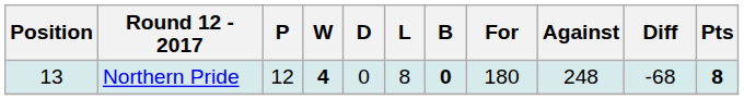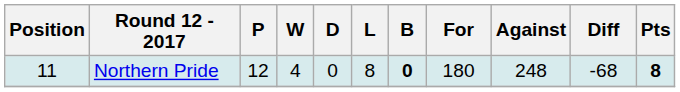Northern Pride | Position: 13 -> 11
Northern Pride | W: bold -> normal
